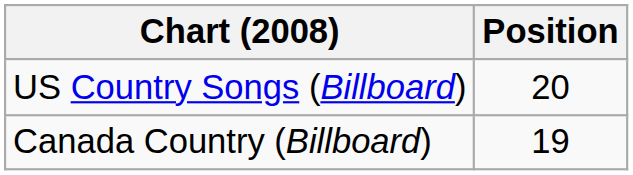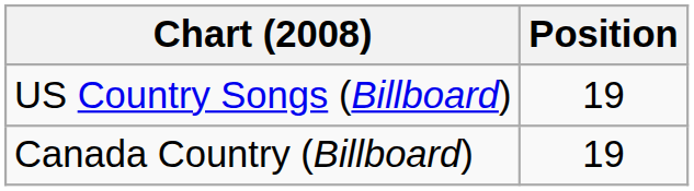US Country Songs (Billboard) | Position: 20 -> 19
